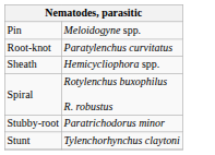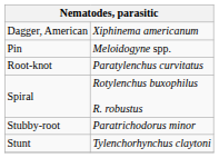+ row: Dagger, American | Xiphinema americanum
- row: Sheath | Hemicycliophora spp.
